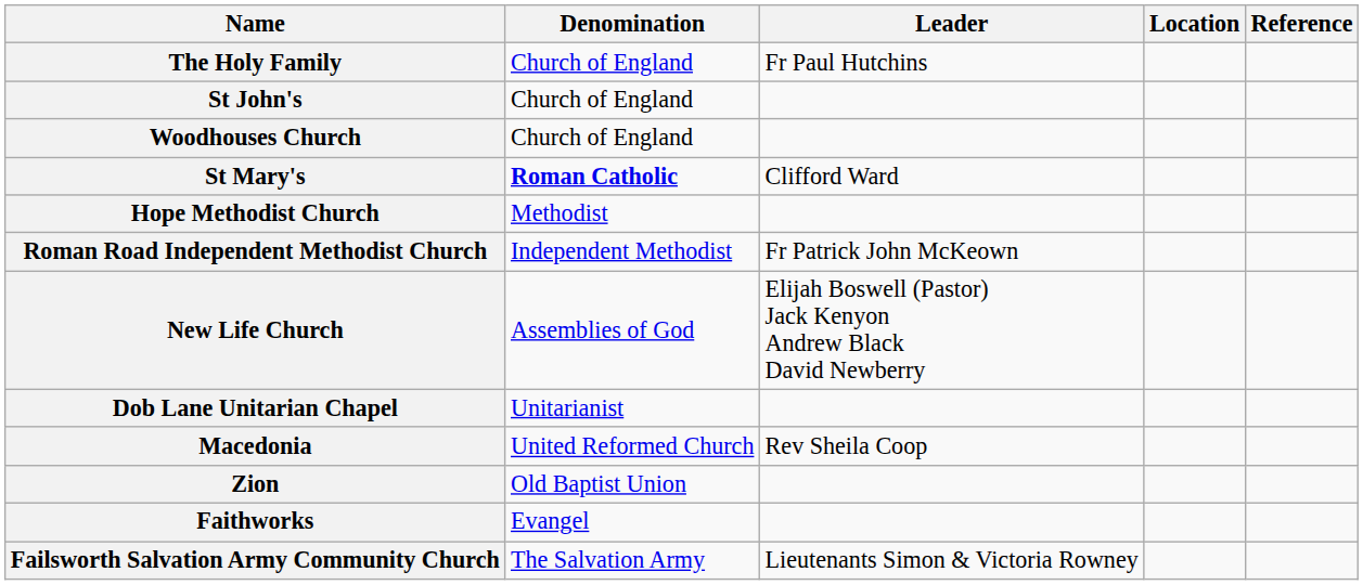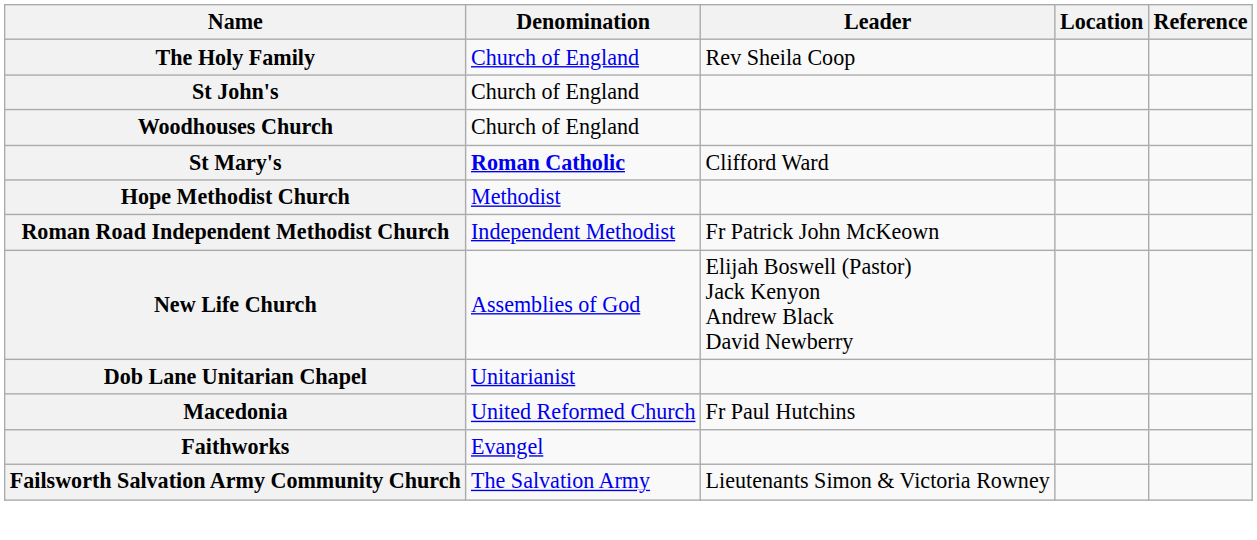The Holy Family | Leader: Fr Paul Hutchins -> Rev Sheila Coop
Macedonia | Leader: Rev Sheila Coop -> Fr Paul Hutchins
- row: Zion | Old Baptist Union
